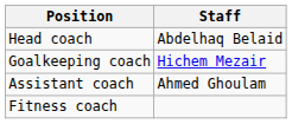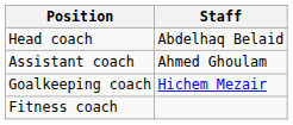rows swapped: Assistant coach <-> Goalkeeping coach
